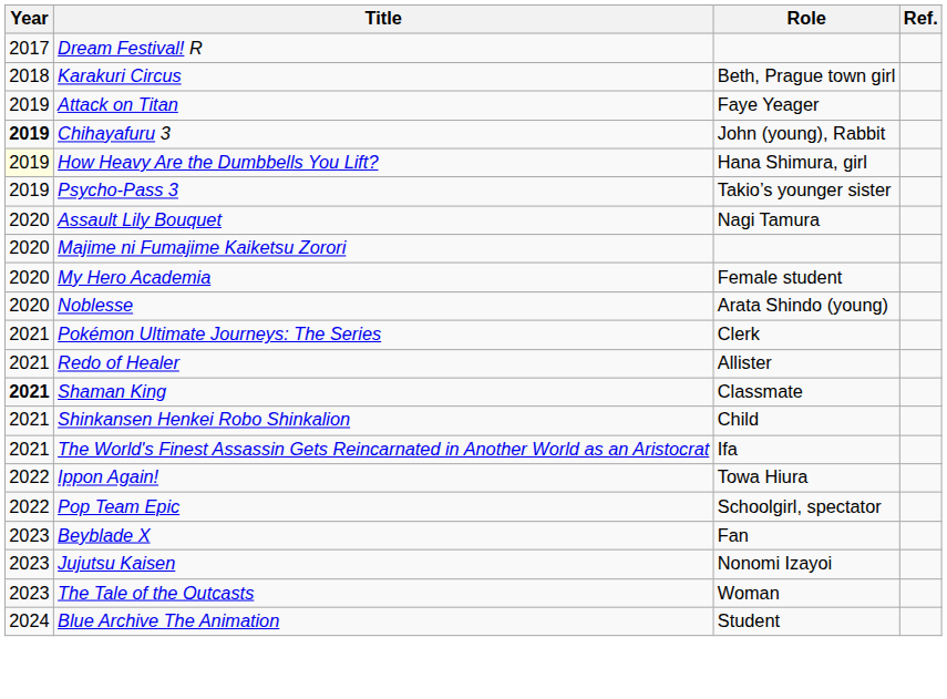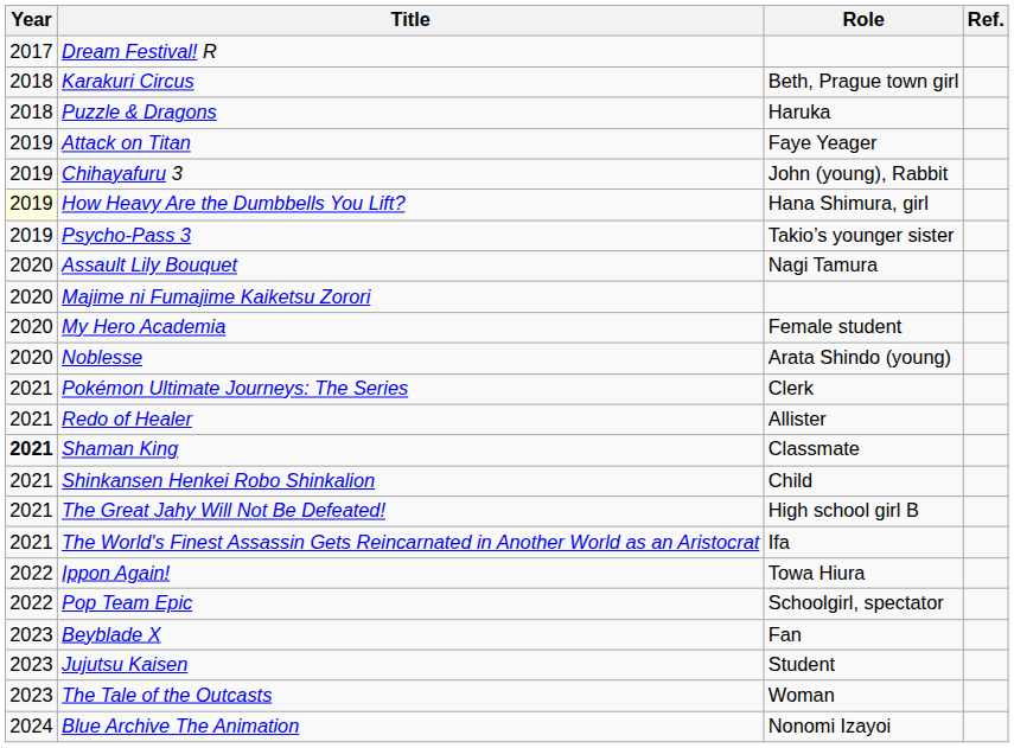+ row: 2018 | Puzzle & Dragons | Haruka
Chihayafuru 3 | Year: bold -> normal
+ row: 2021 | The Great Jahy Will Not Be Defeated! | High school girl B
Jujutsu Kaisen | Role: Nonomi Izayoi -> Student
Blue Archive The Animation | Role: Student -> Nonomi Izayoi
